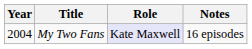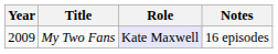My Two Fans | Year: 2004 -> 2009
